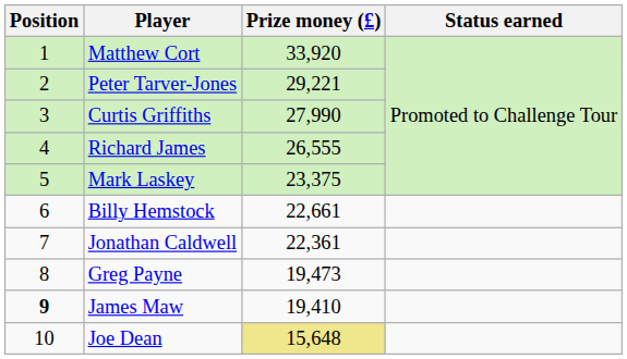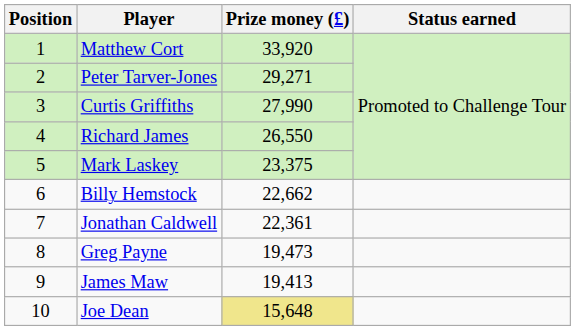Peter Tarver-Jones | Prize money (£): 29,221 -> 29,271
Richard James | Prize money (£): 26,555 -> 26,550
Billy Hemstock | Prize money (£): 22,661 -> 22,662
James Maw | Position: bold -> normal
James Maw | Prize money (£): 19,410 -> 19,413
